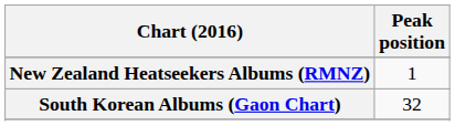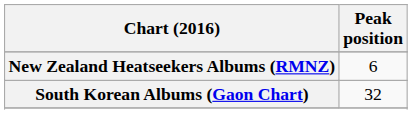New Zealand Heatseekers Albums (RMNZ) | Peak position: 1 -> 6
